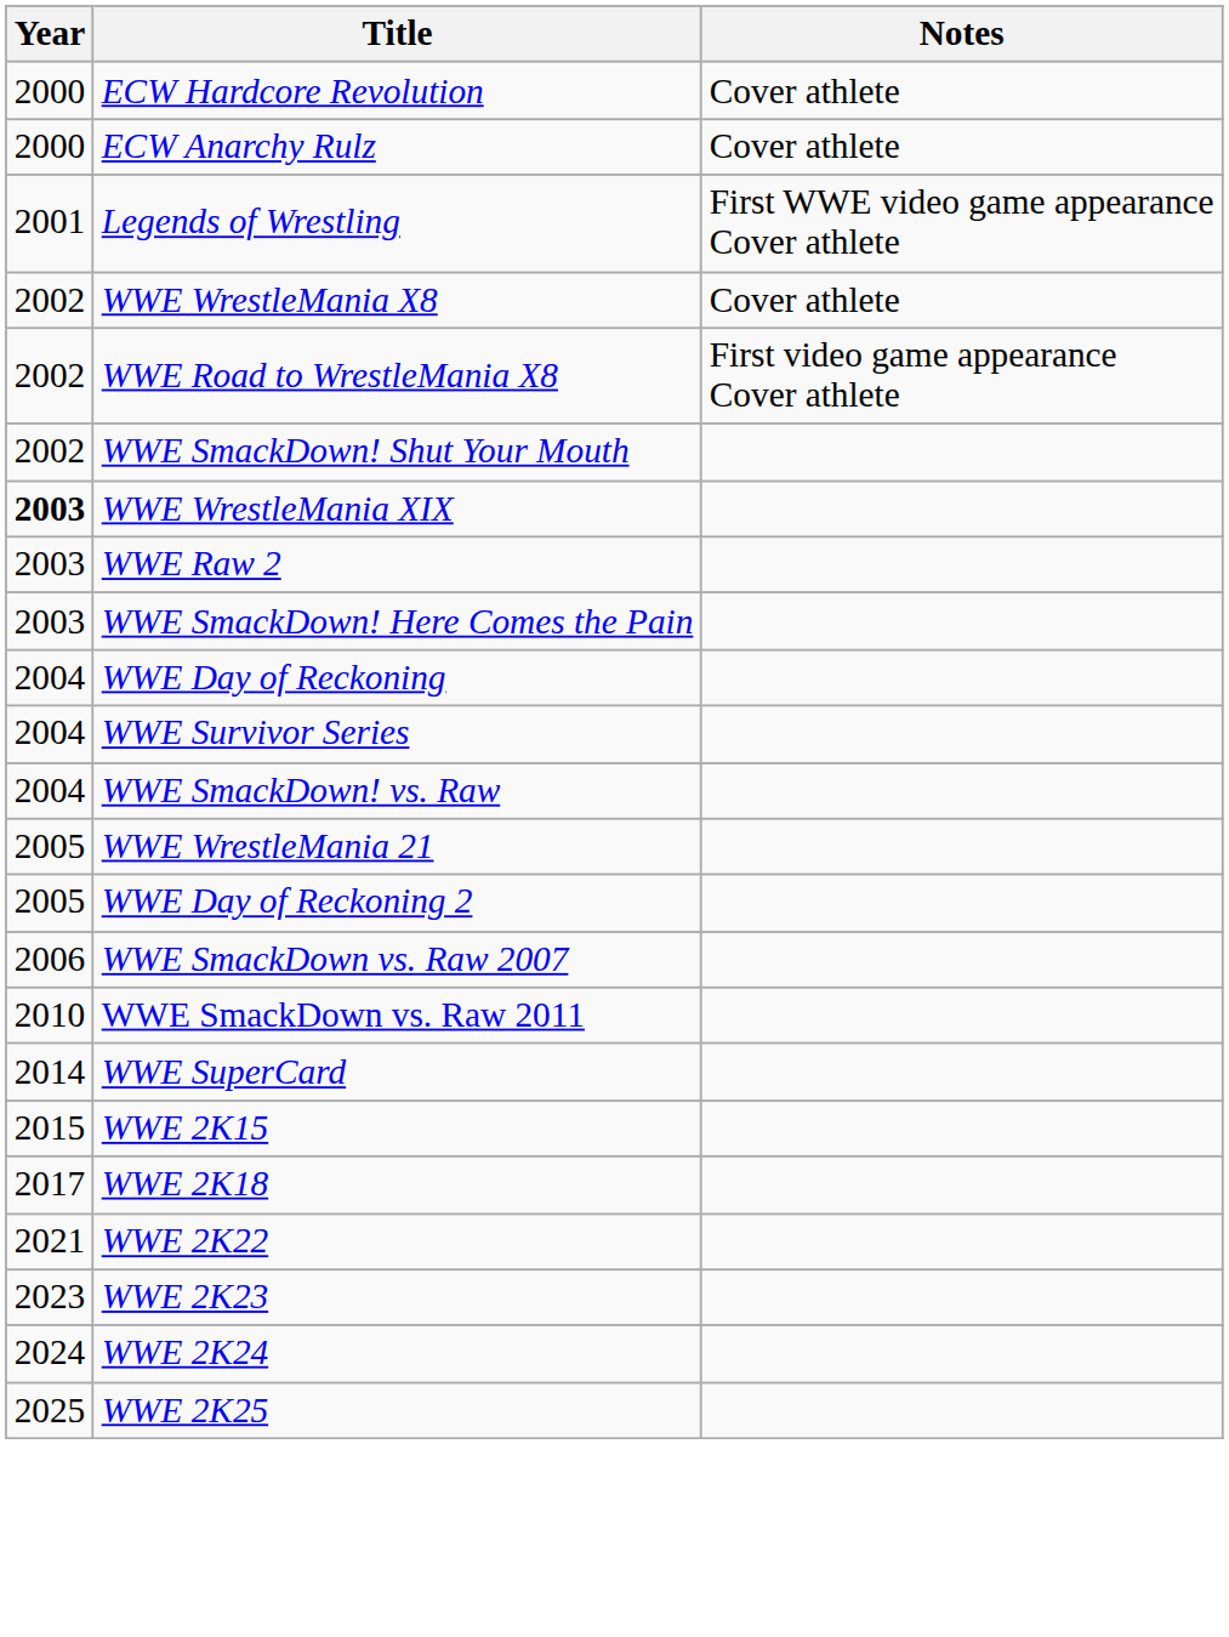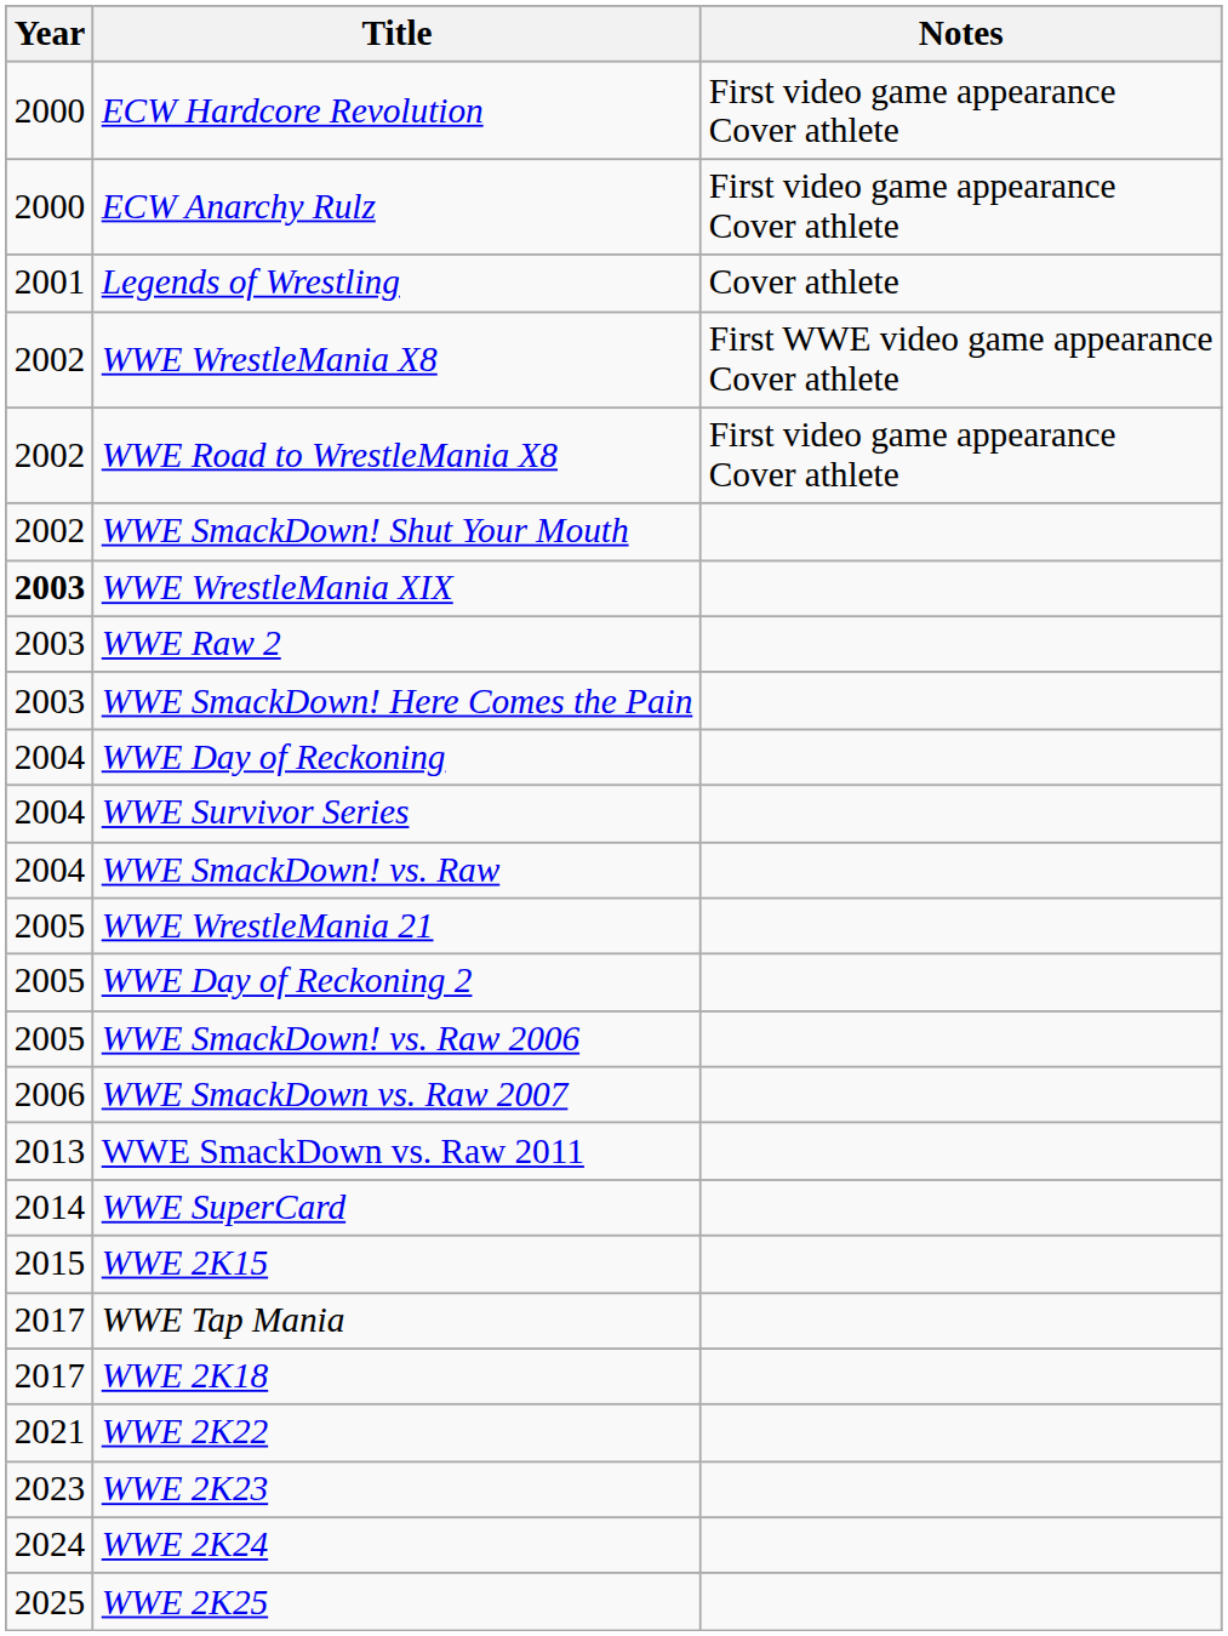ECW Hardcore Revolution | Notes: Cover athlete -> First video game appearance Cover athlete
ECW Anarchy Rulz | Notes: Cover athlete -> First video game appearance Cover athlete
Legends of Wrestling | Notes: First WWE video game appearance Cover athlete -> Cover athlete
WWE WrestleMania X8 | Notes: Cover athlete -> First WWE video game appearance Cover athlete
+ row: 2005 | WWE SmackDown! vs. Raw 2006
WWE SmackDown vs. Raw 2011 | Year: 2010 -> 2013
+ row: 2017 | WWE Tap Mania
